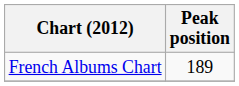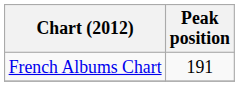French Albums Chart | Peak position: 189 -> 191
